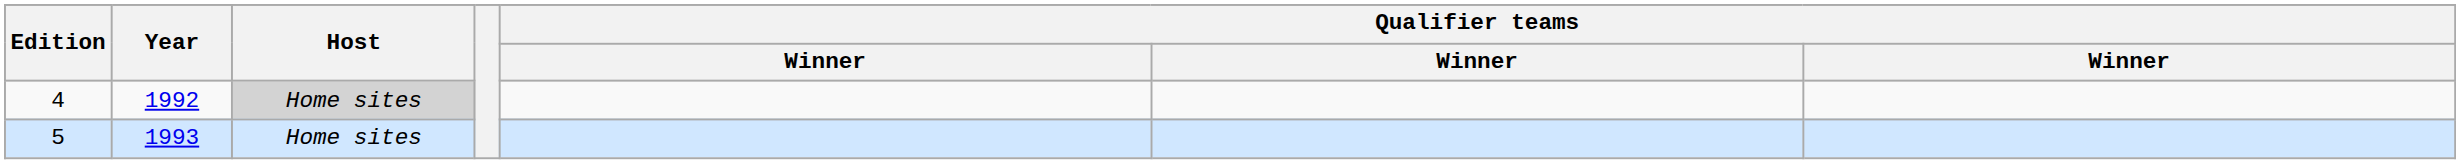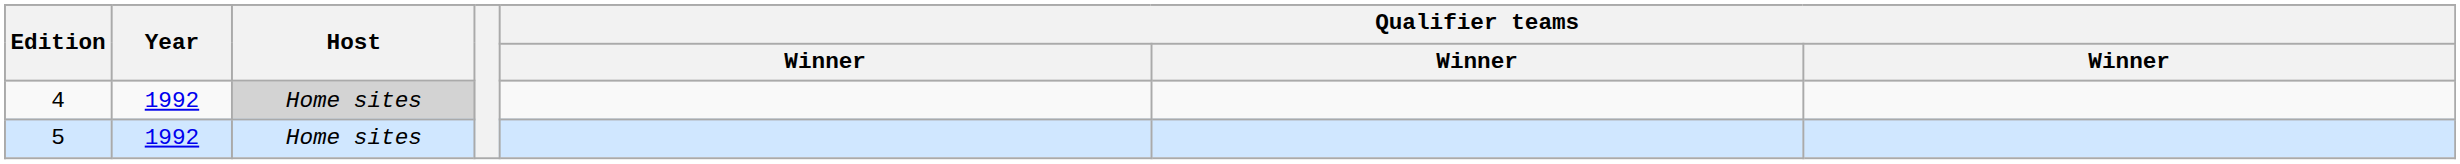5 | Year: 1993 -> 1992
